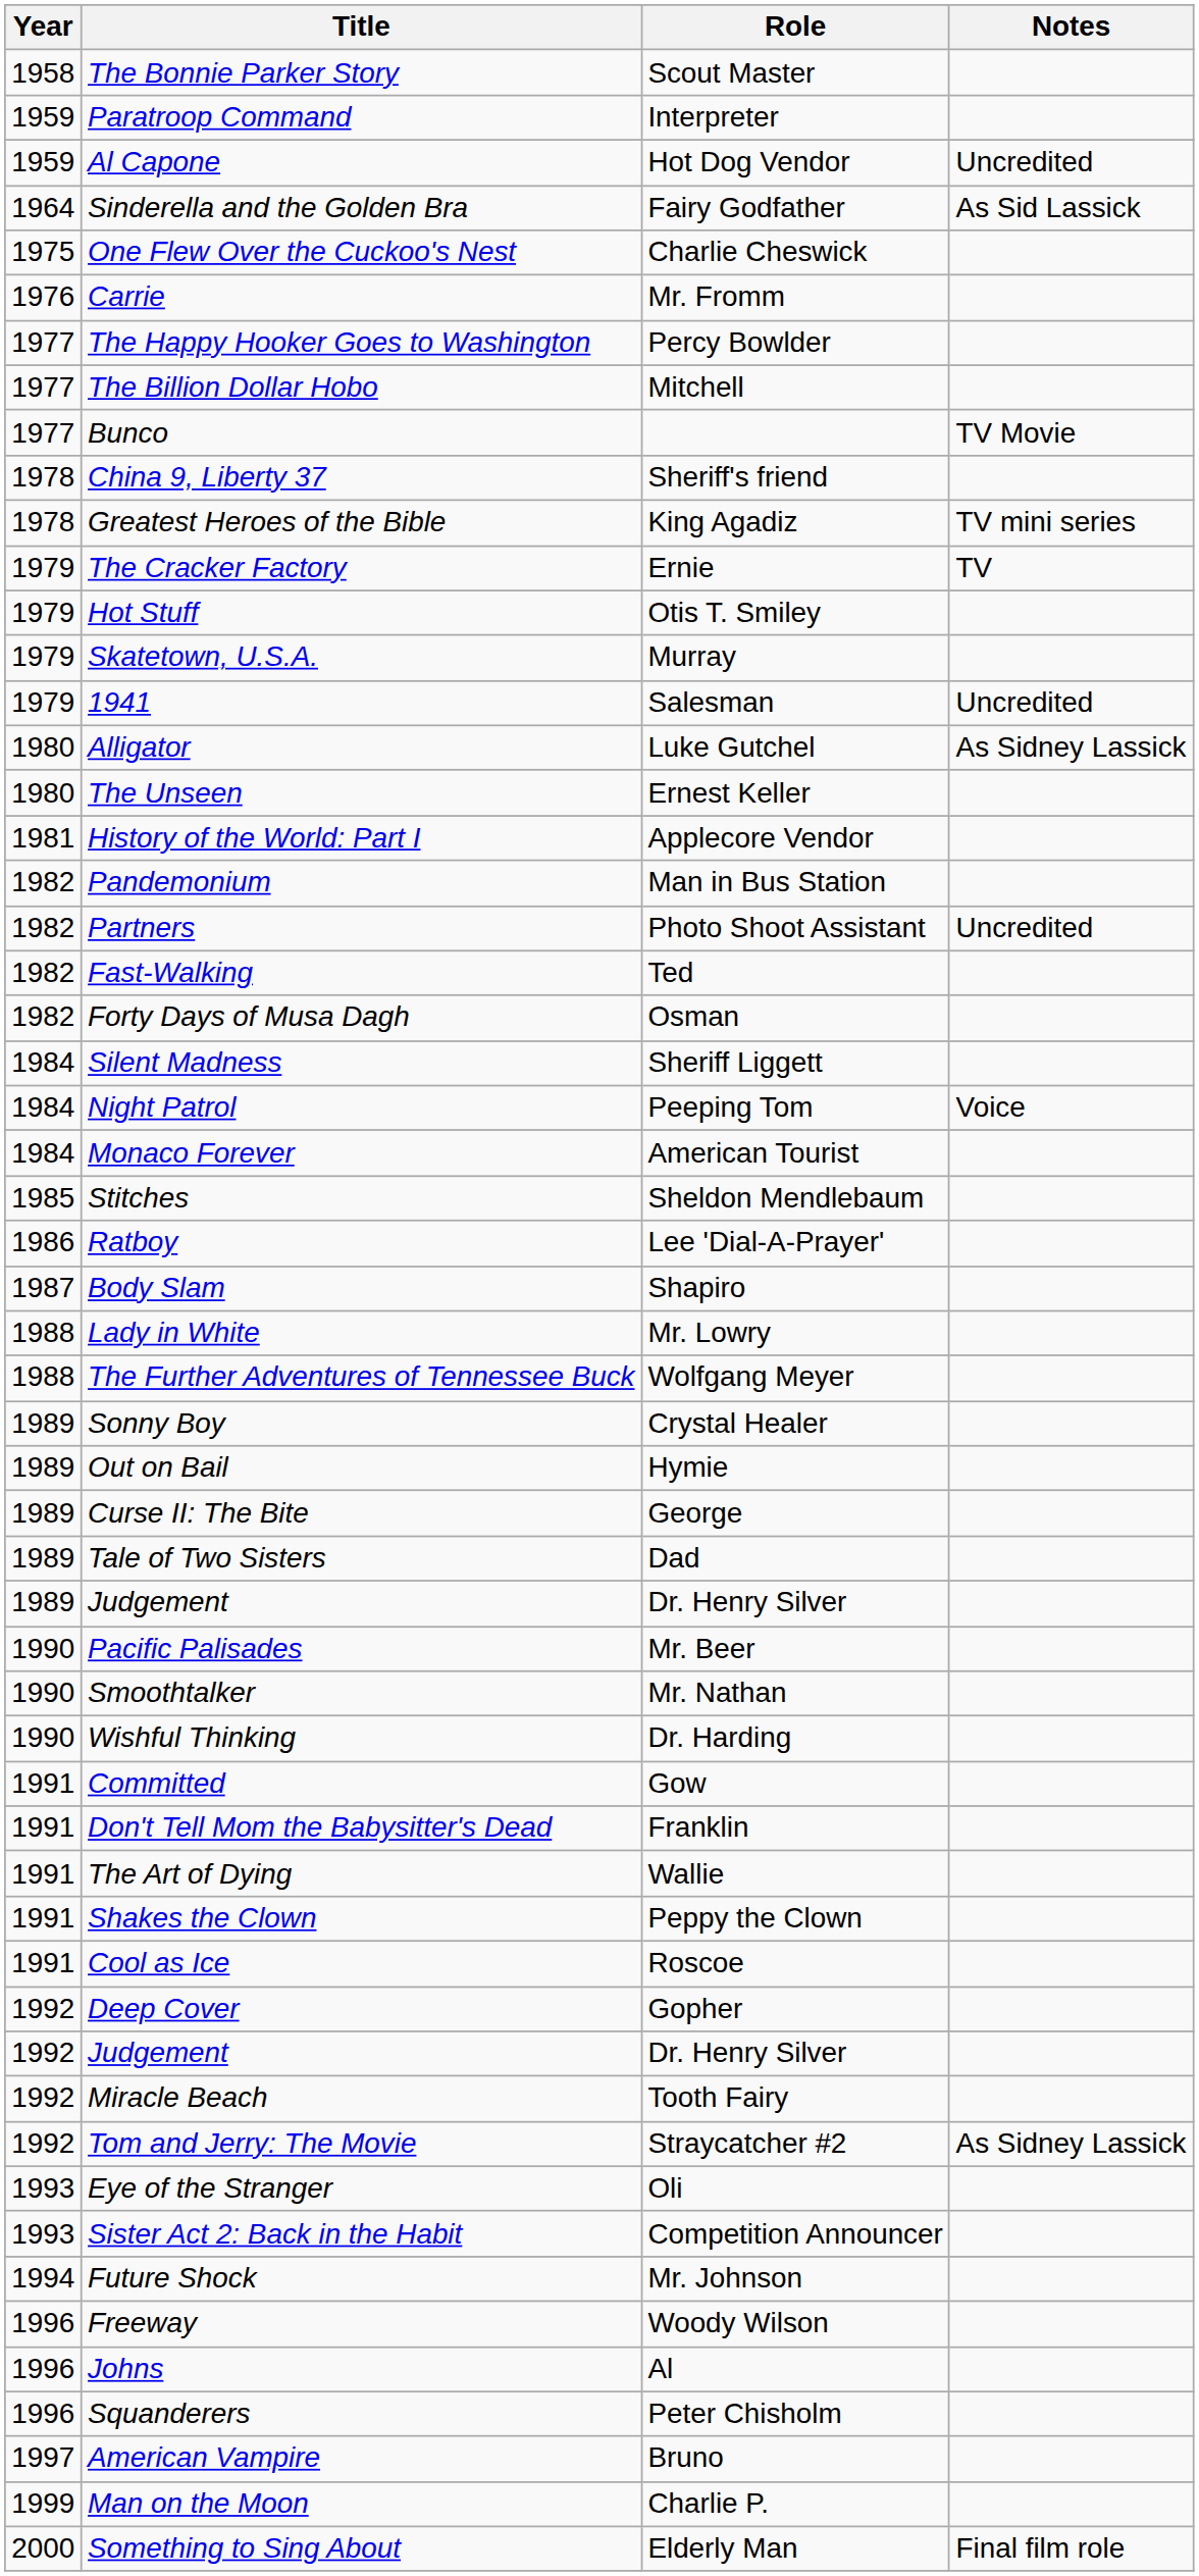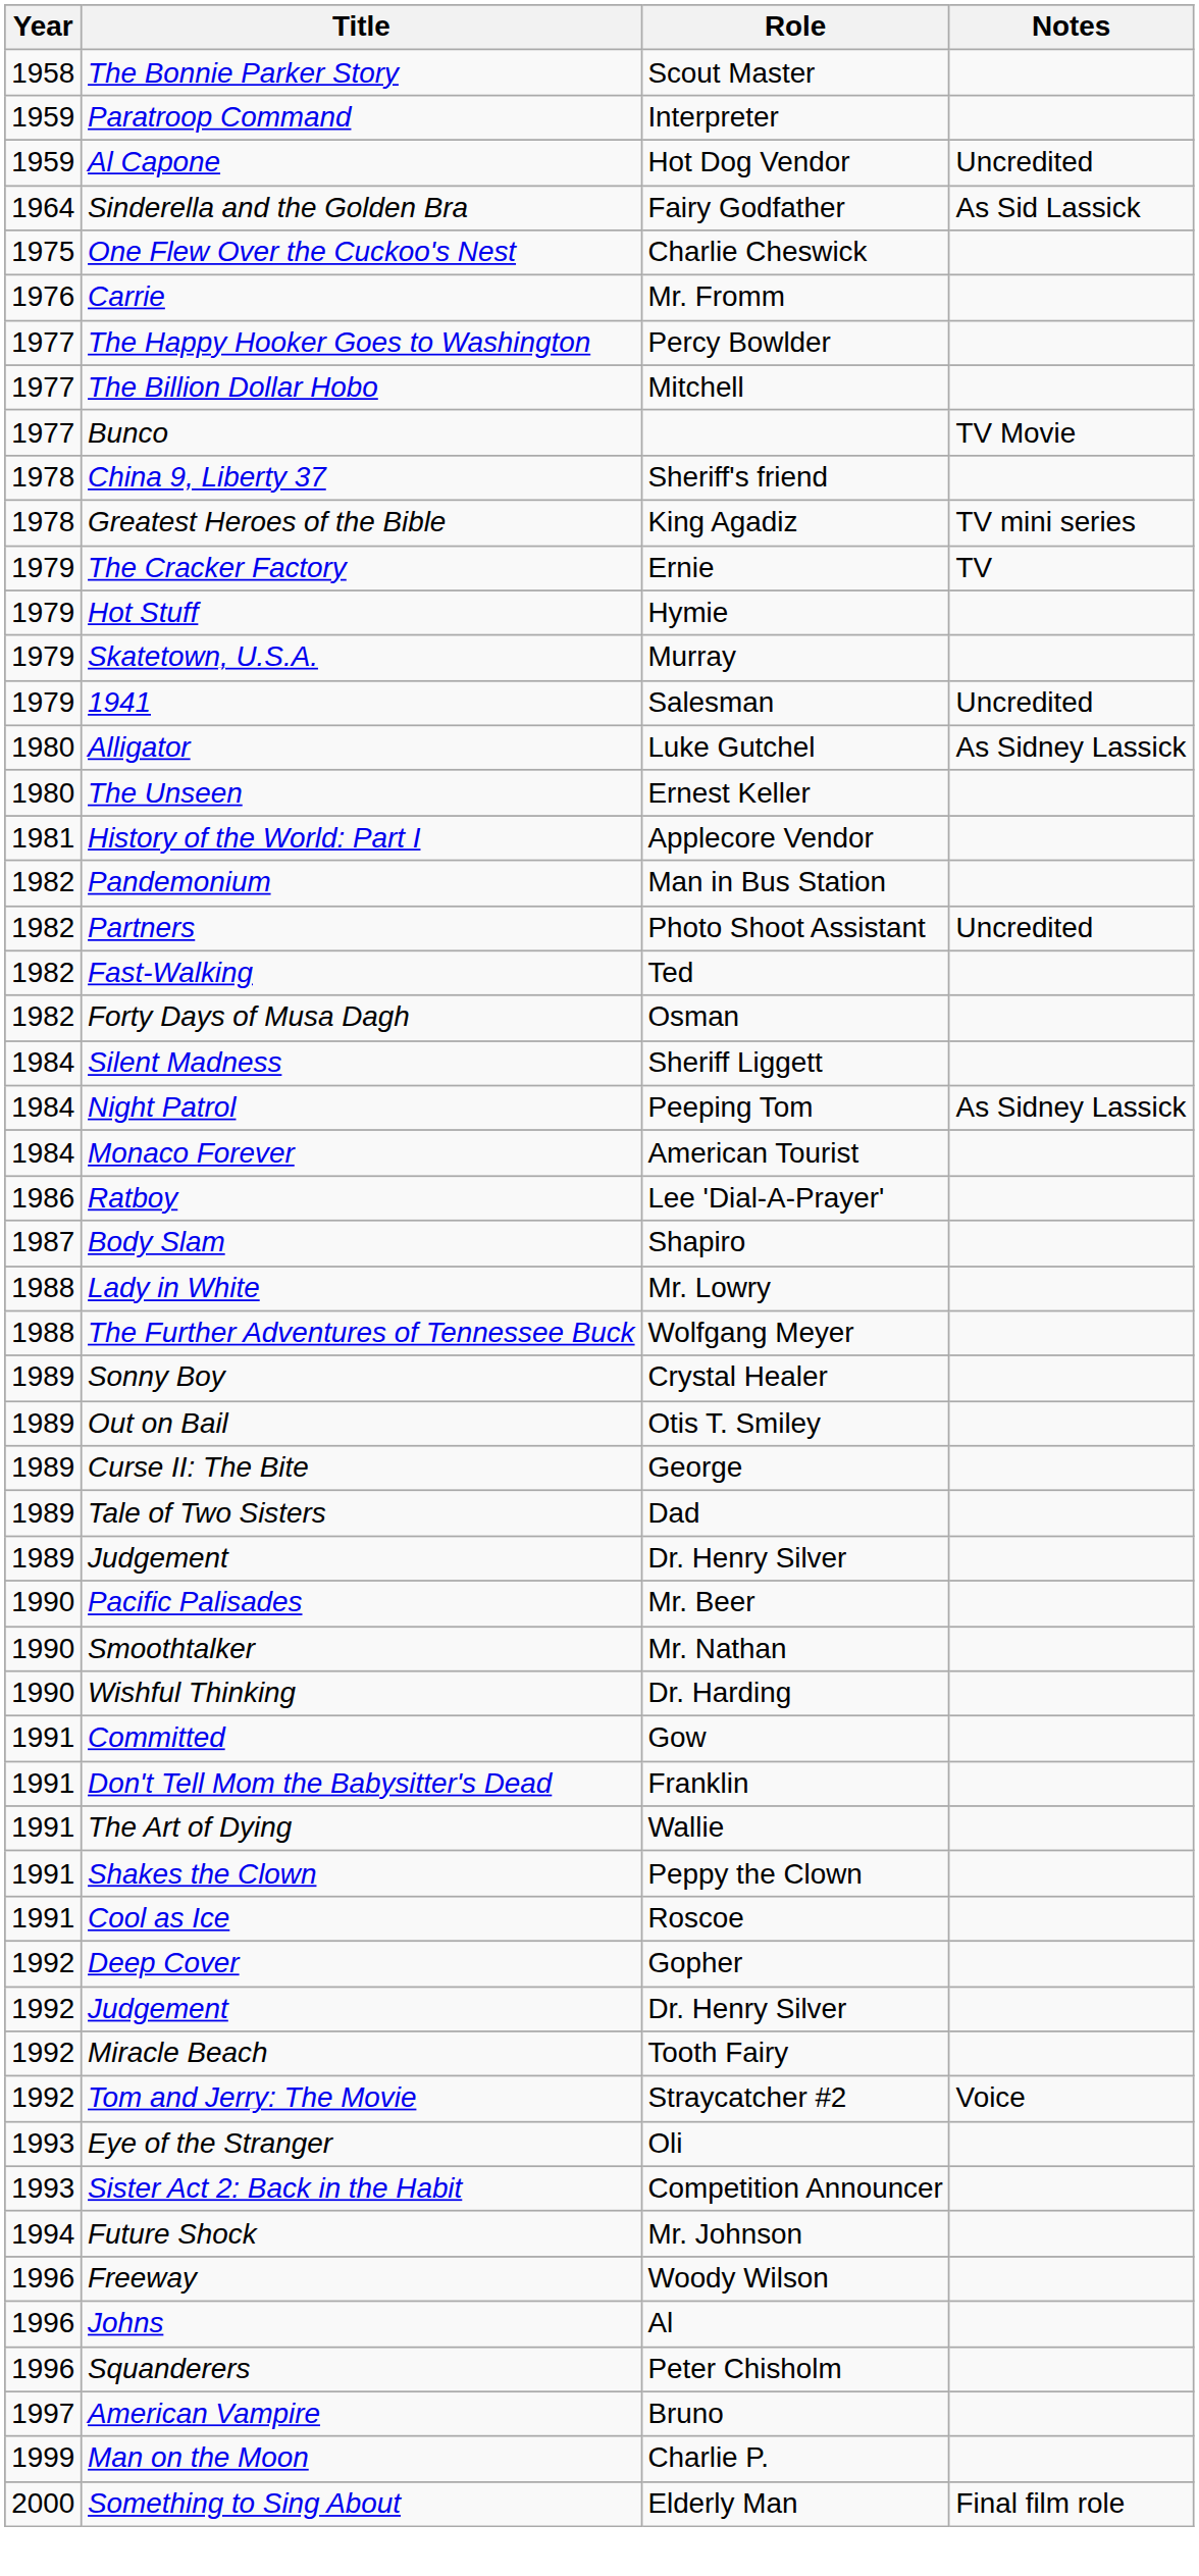Hot Stuff | Role: Otis T. Smiley -> Hymie
Night Patrol | Notes: Voice -> As Sidney Lassick
- row: 1985 | Stitches | Sheldon Mendlebaum
Out on Bail | Role: Hymie -> Otis T. Smiley
Tom and Jerry: The Movie | Notes: As Sidney Lassick -> Voice
